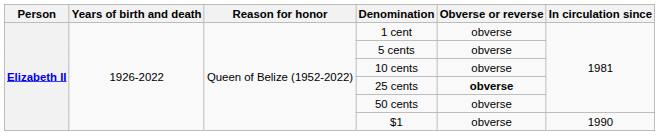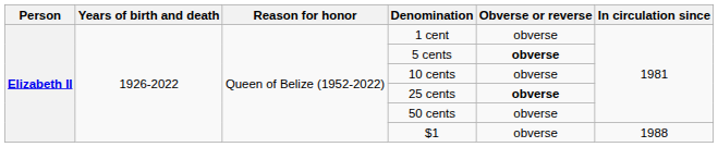5 cents | Obverse or reverse: normal -> bold
$1 | In circulation since: 1990 -> 1988
